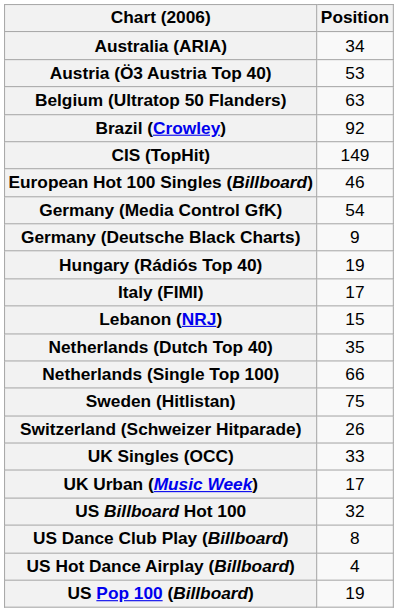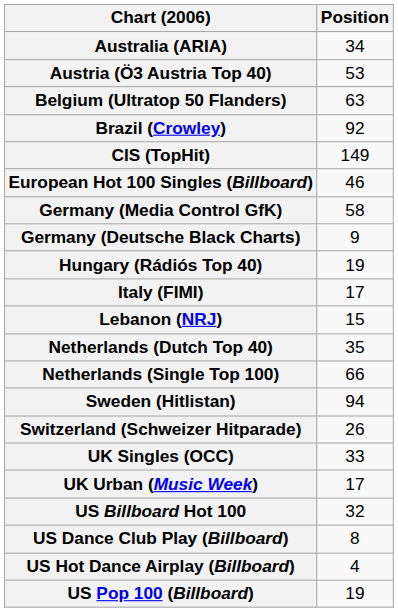Germany (Media Control GfK) | Position: 54 -> 58
Sweden (Hitlistan) | Position: 75 -> 94
